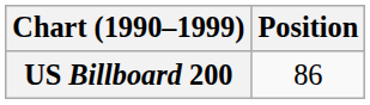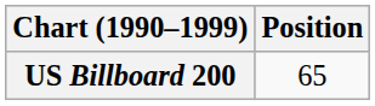US Billboard 200 | Position: 86 -> 65
